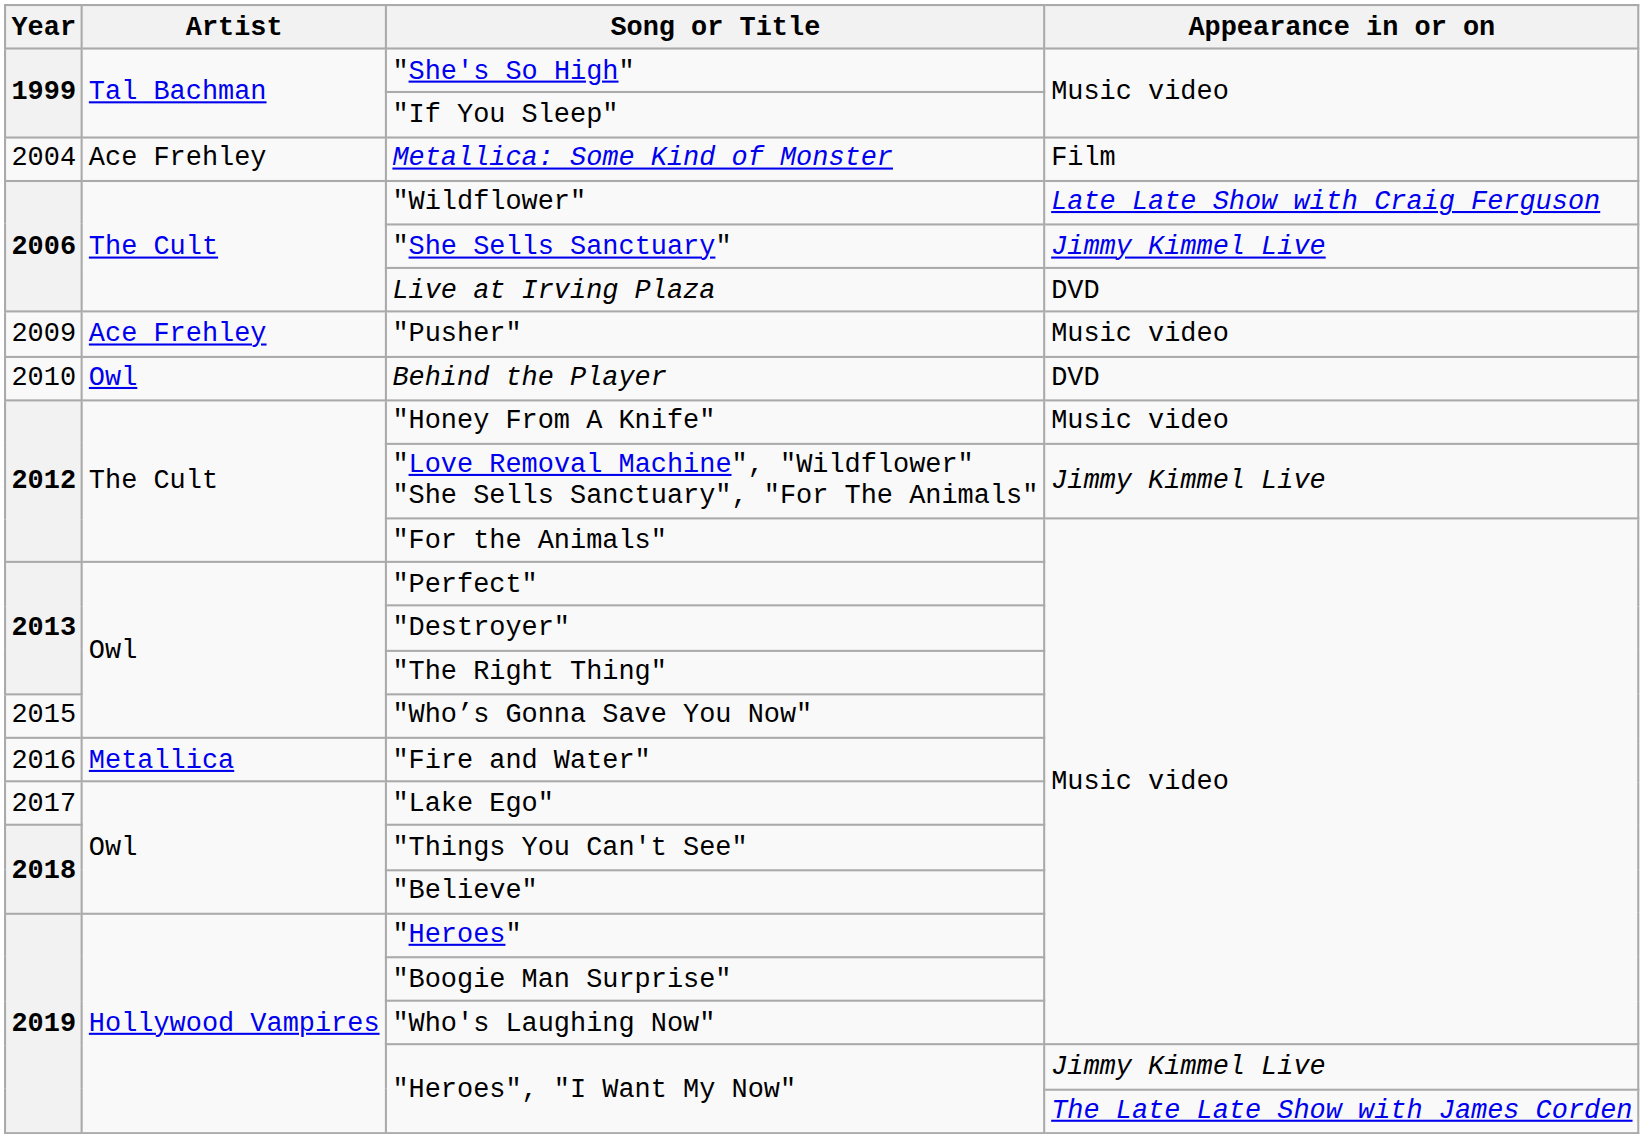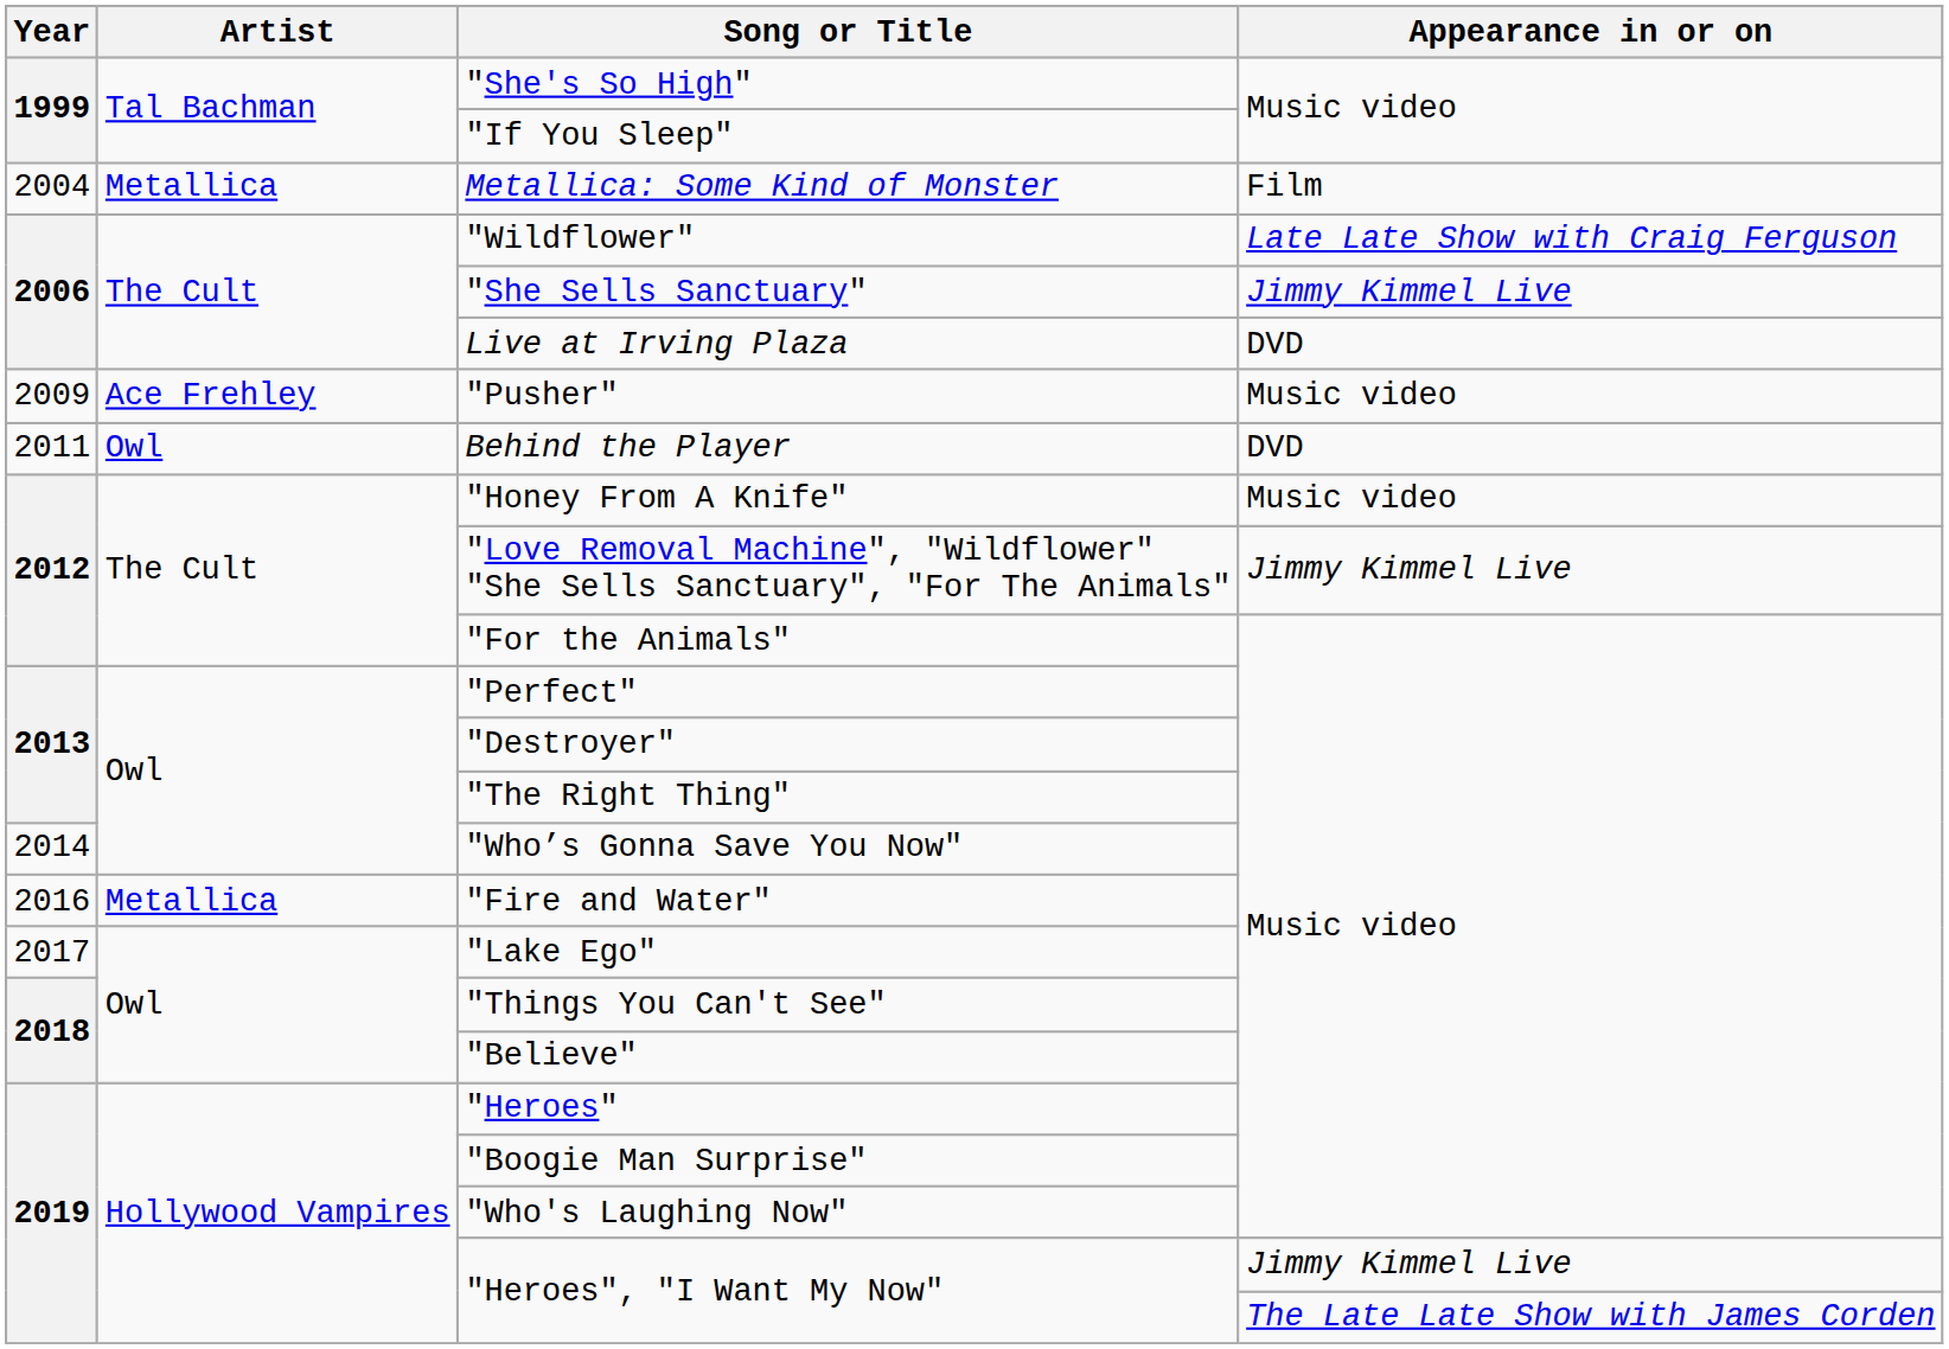Metallica: Some Kind of Monster | Artist: Ace Frehley -> Metallica
Behind the Player | Year: 2010 -> 2011
"Who’s Gonna Save You Now" | Year: 2015 -> 2014
